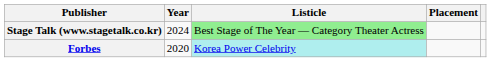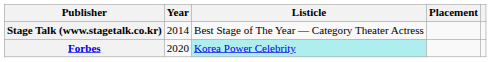Stage Talk (www.stagetalk.co.kr) | Year: 2024 -> 2014
Stage Talk (www.stagetalk.co.kr) | Listicle: lightgreen background -> no background
